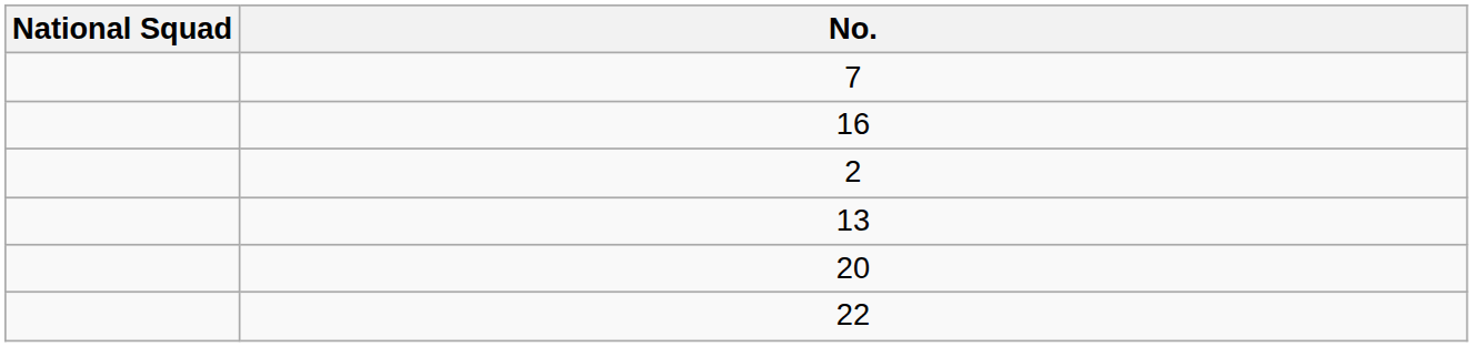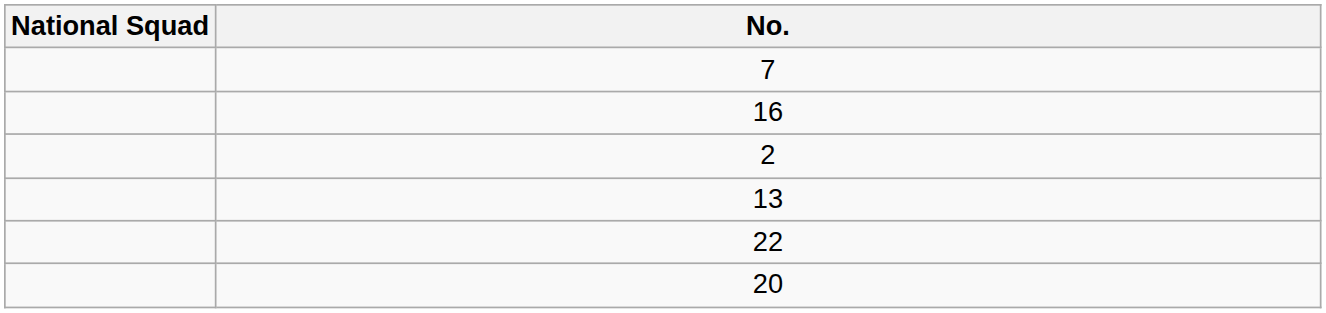rows swapped: 22 <-> 20
